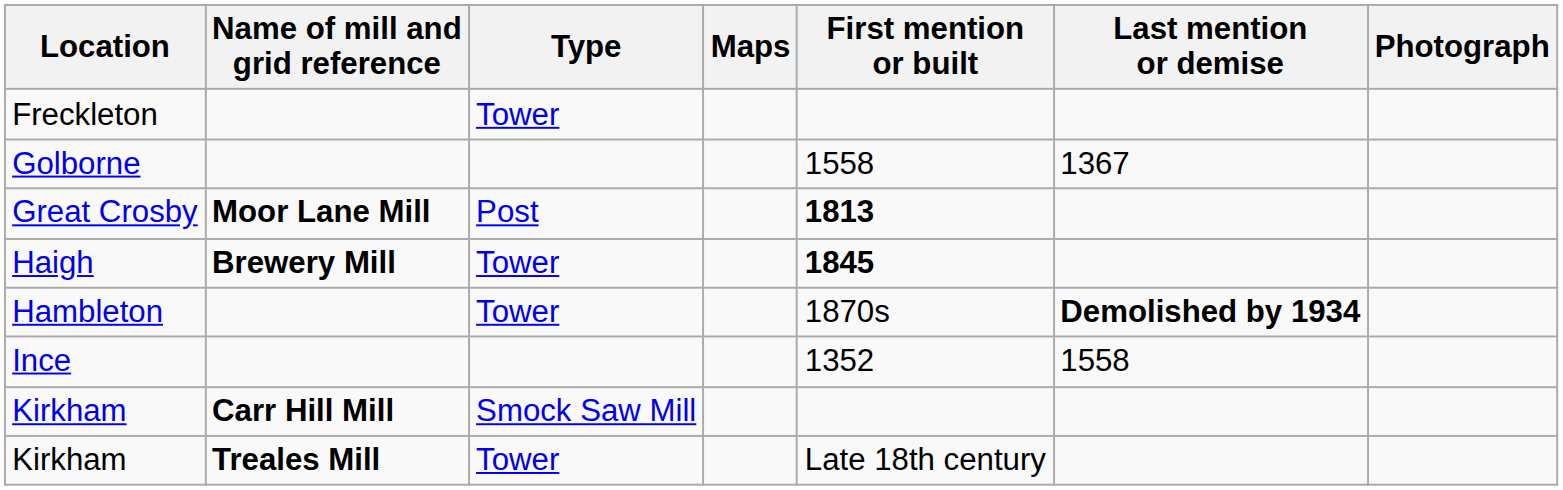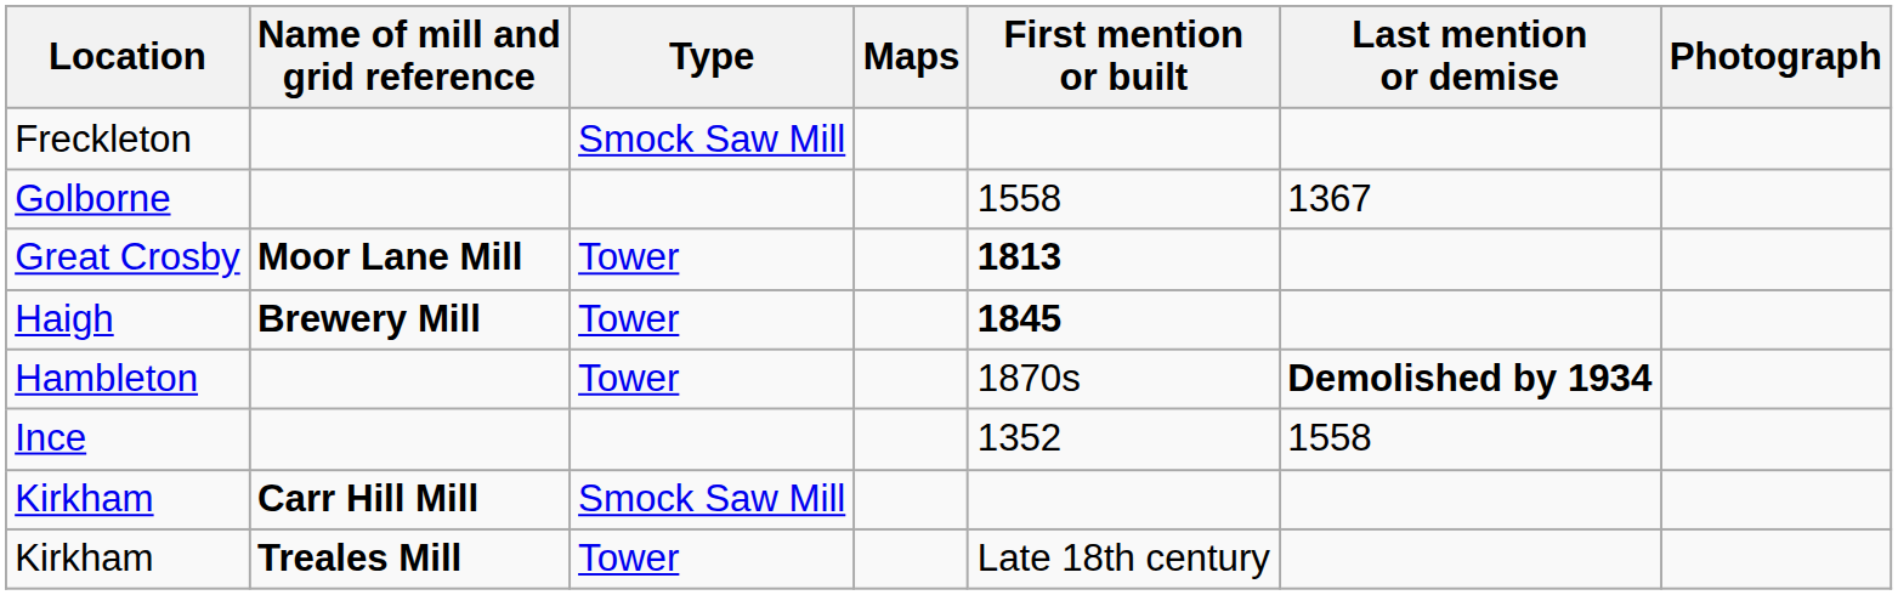Freckleton | Type: Tower -> Smock Saw Mill
Great Crosby | Type: Post -> Tower
